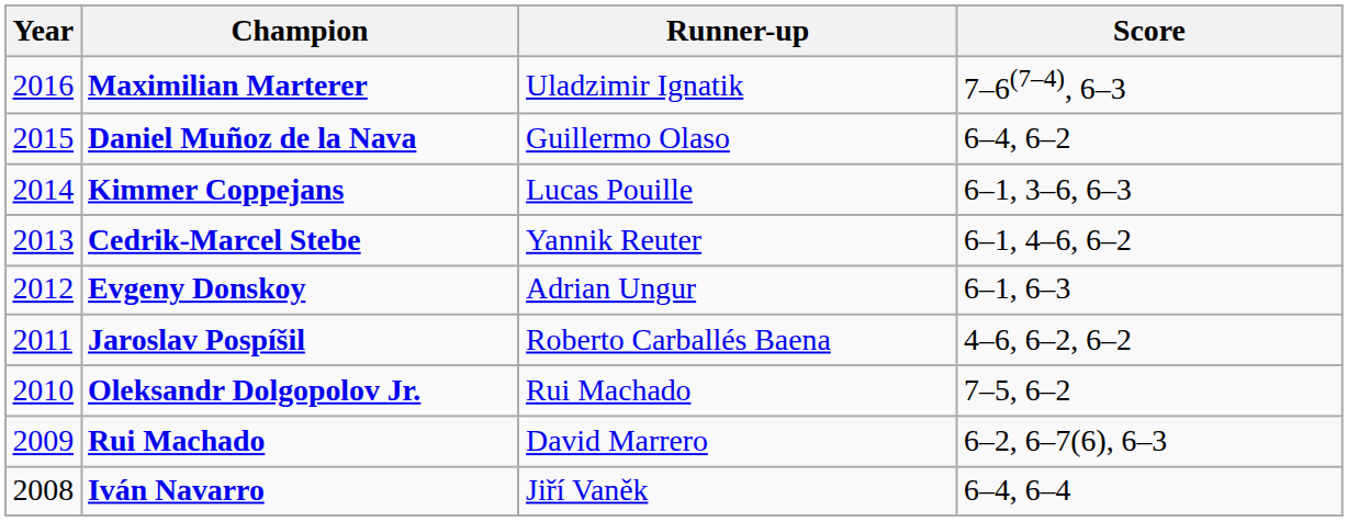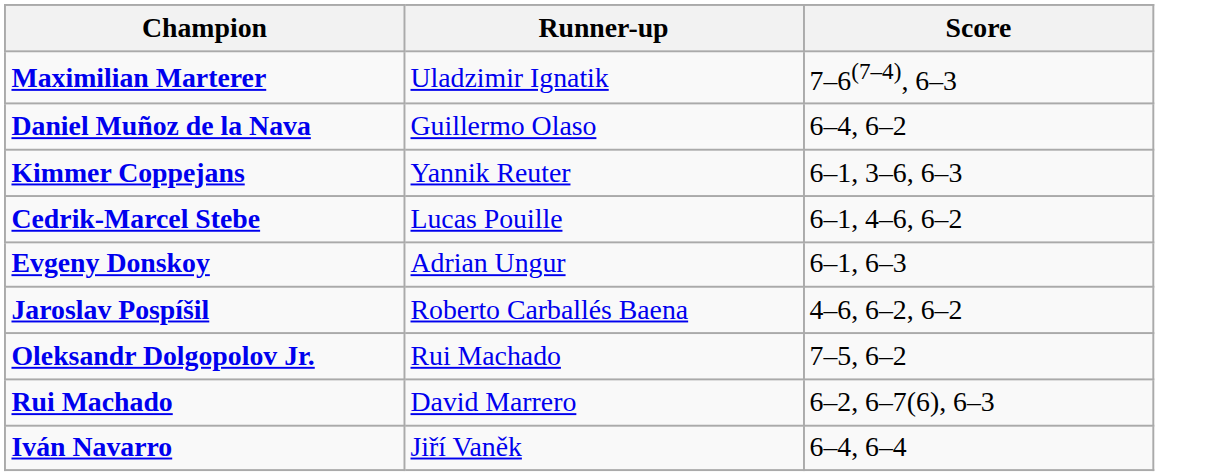- column: Year | 2016 | 2015 | 2014 | 2013 | 2012 | 2011 | 2010 | 2009 | 2008
Kimmer Coppejans | Runner-up: Lucas Pouille -> Yannik Reuter
Cedrik-Marcel Stebe | Runner-up: Yannik Reuter -> Lucas Pouille
